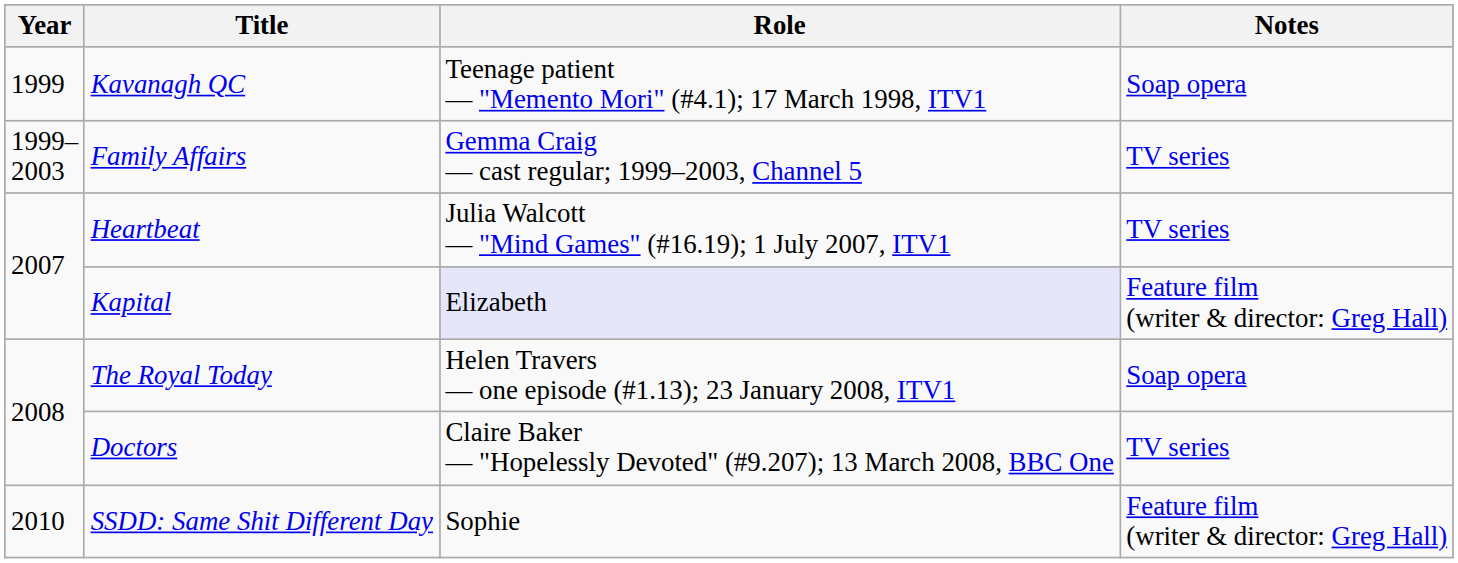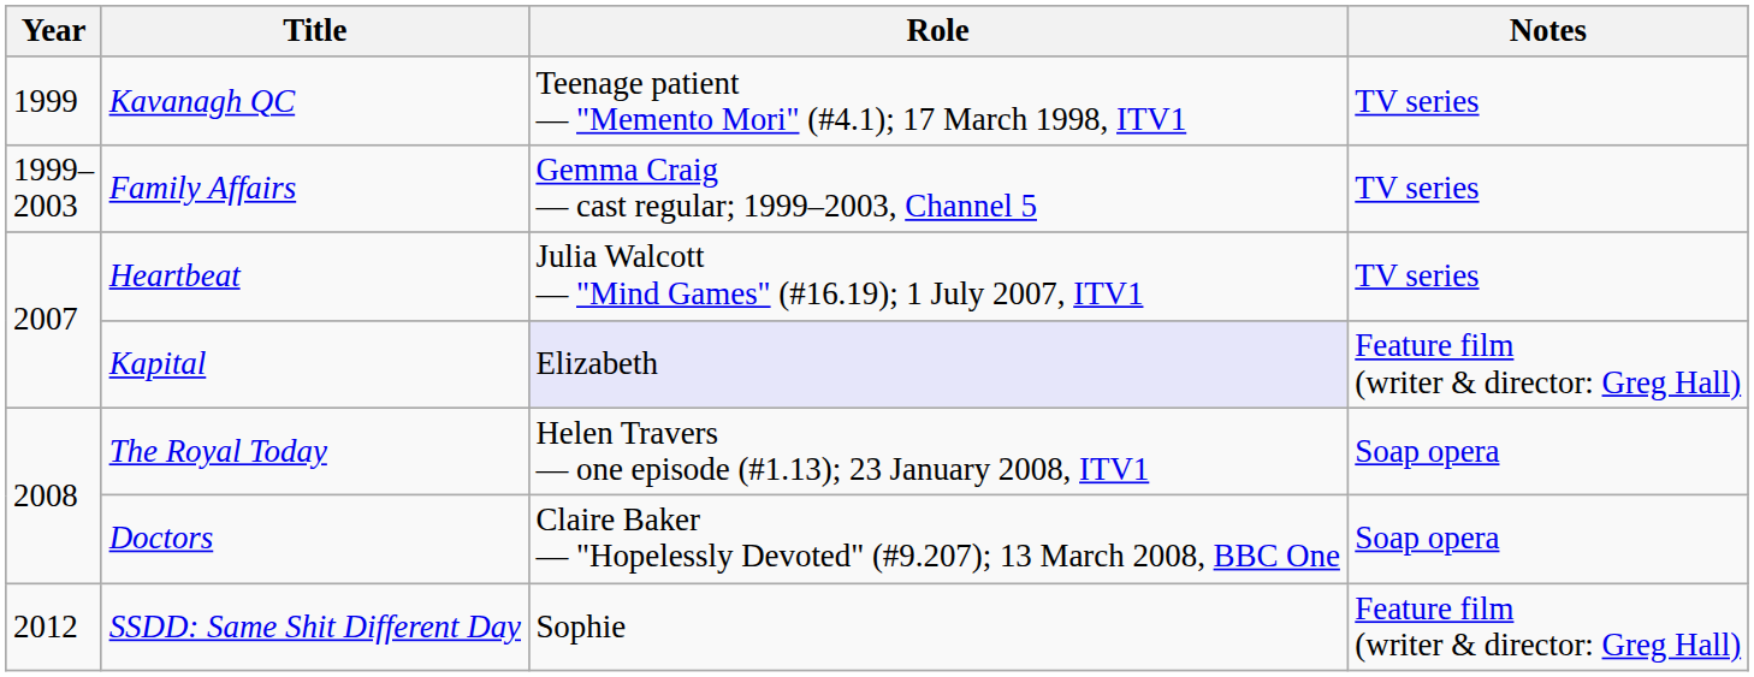Kavanagh QC | Notes: Soap opera -> TV series
Doctors | Notes: TV series -> Soap opera
SSDD: Same Shit Different Day | Year: 2010 -> 2012
